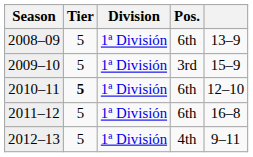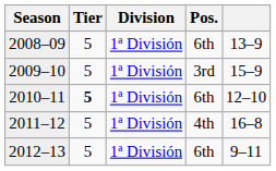2011–12 | Pos.: 6th -> 4th
2012–13 | Pos.: 4th -> 6th
